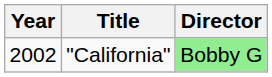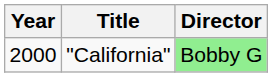"California" | Year: 2002 -> 2000
